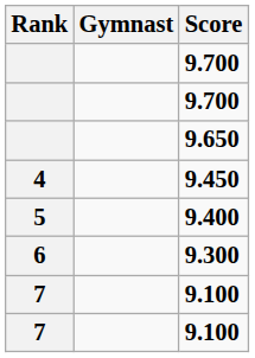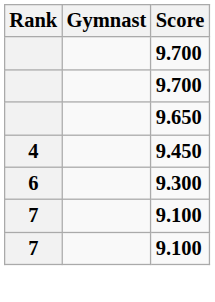- row: 5 | 9.400
